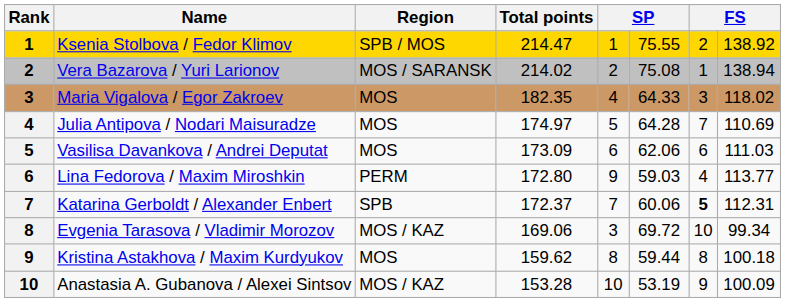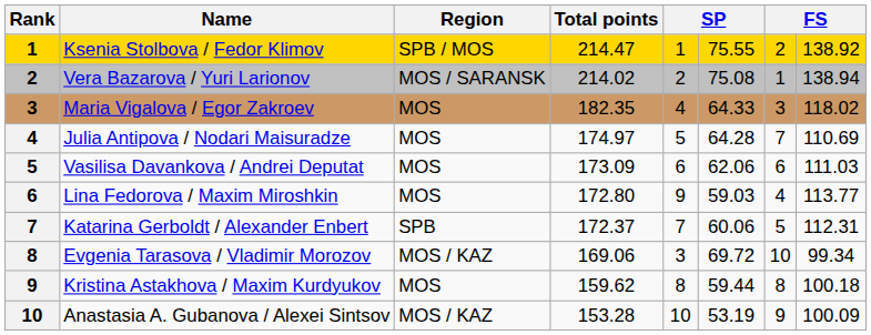Lina Fedorova / Maxim Miroshkin | Region: PERM -> MOS
Katarina Gerboldt / Alexander Enbert | column 7: bold -> normal
